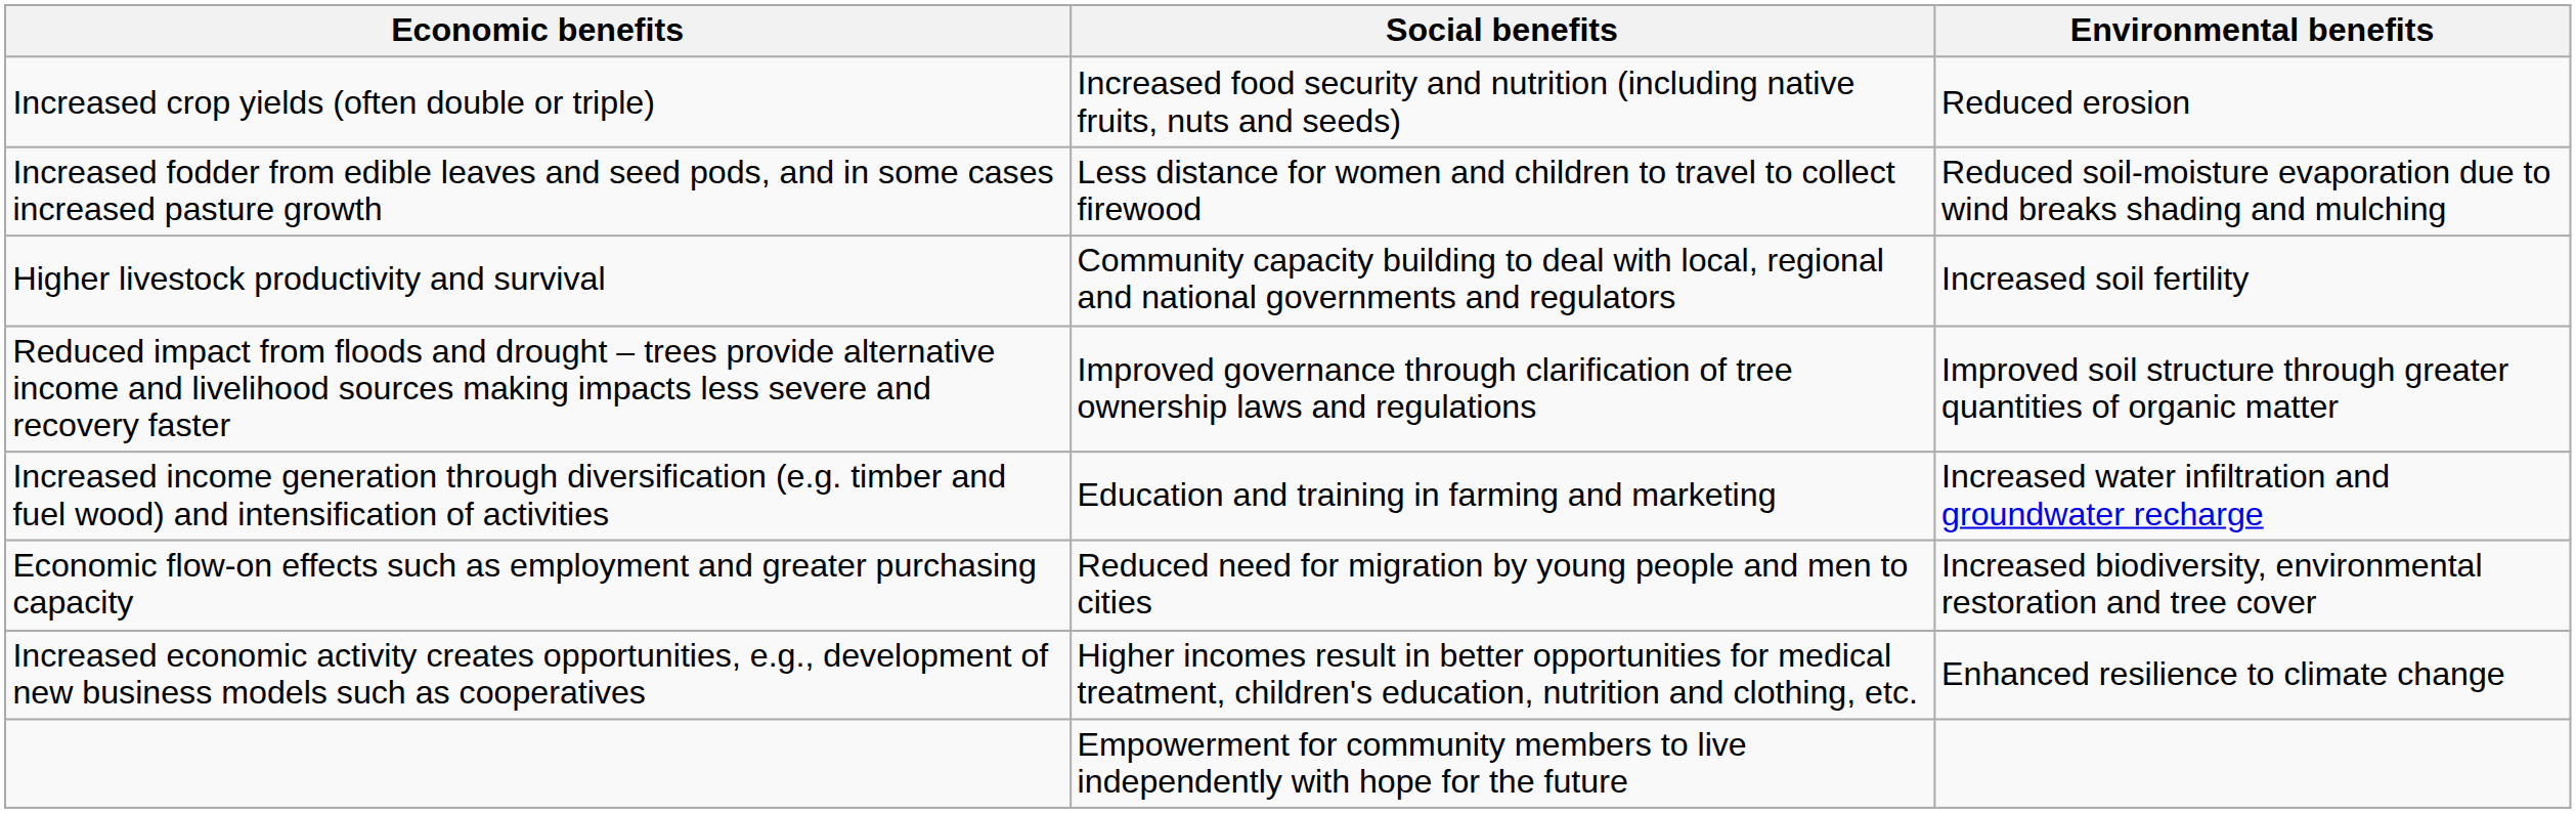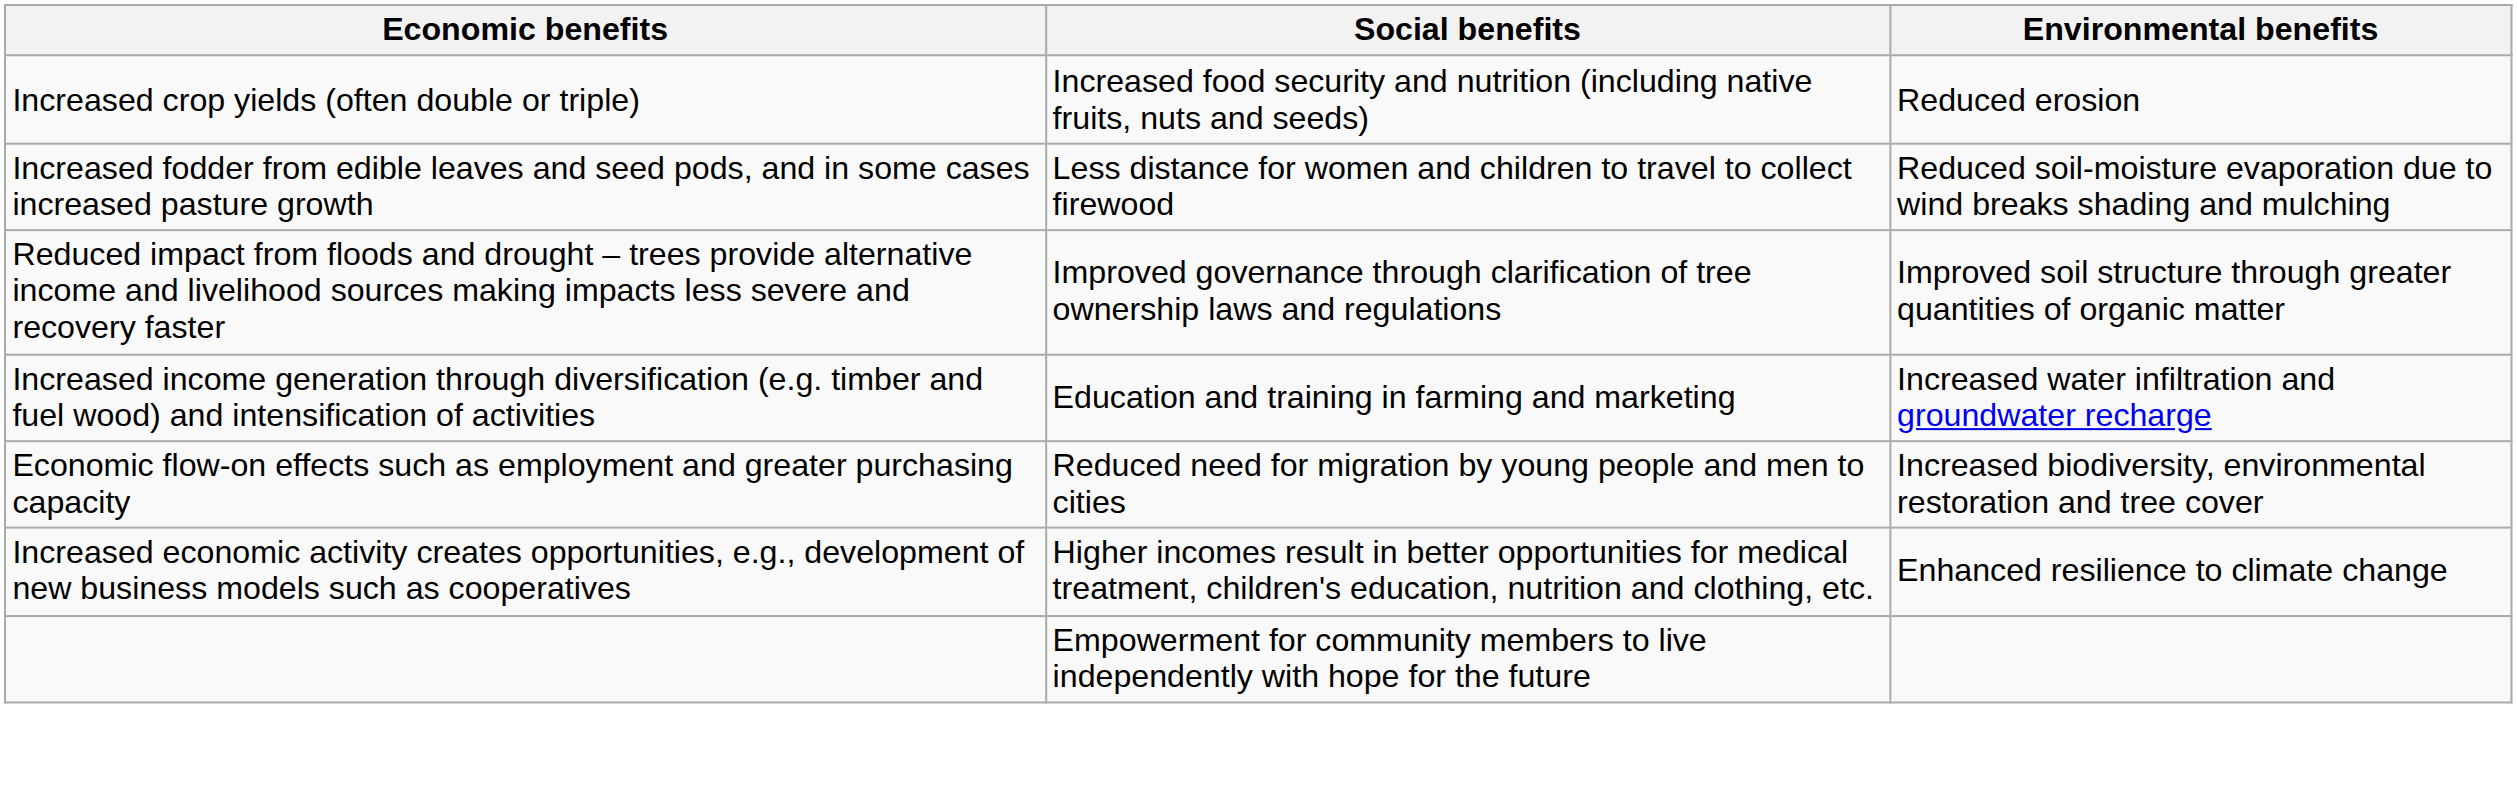- row: Higher livestock productivity and survival | Community capacity building to deal with local, regional and national governments and regulators | Increased soil fertility
